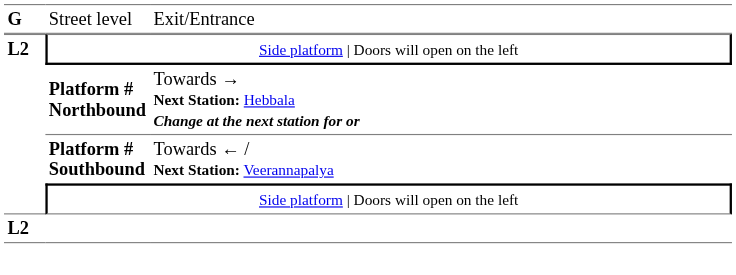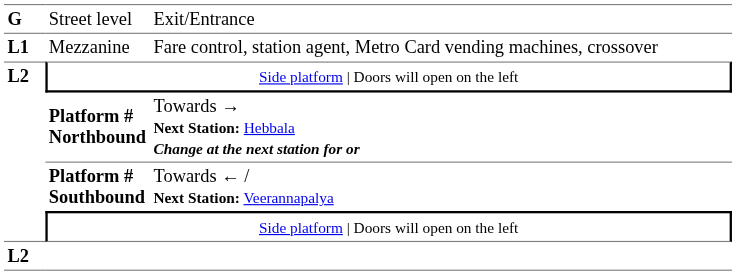+ row: L1 | Mezzanine | Fare control, station agent, Metro Card vending machines, crossover
